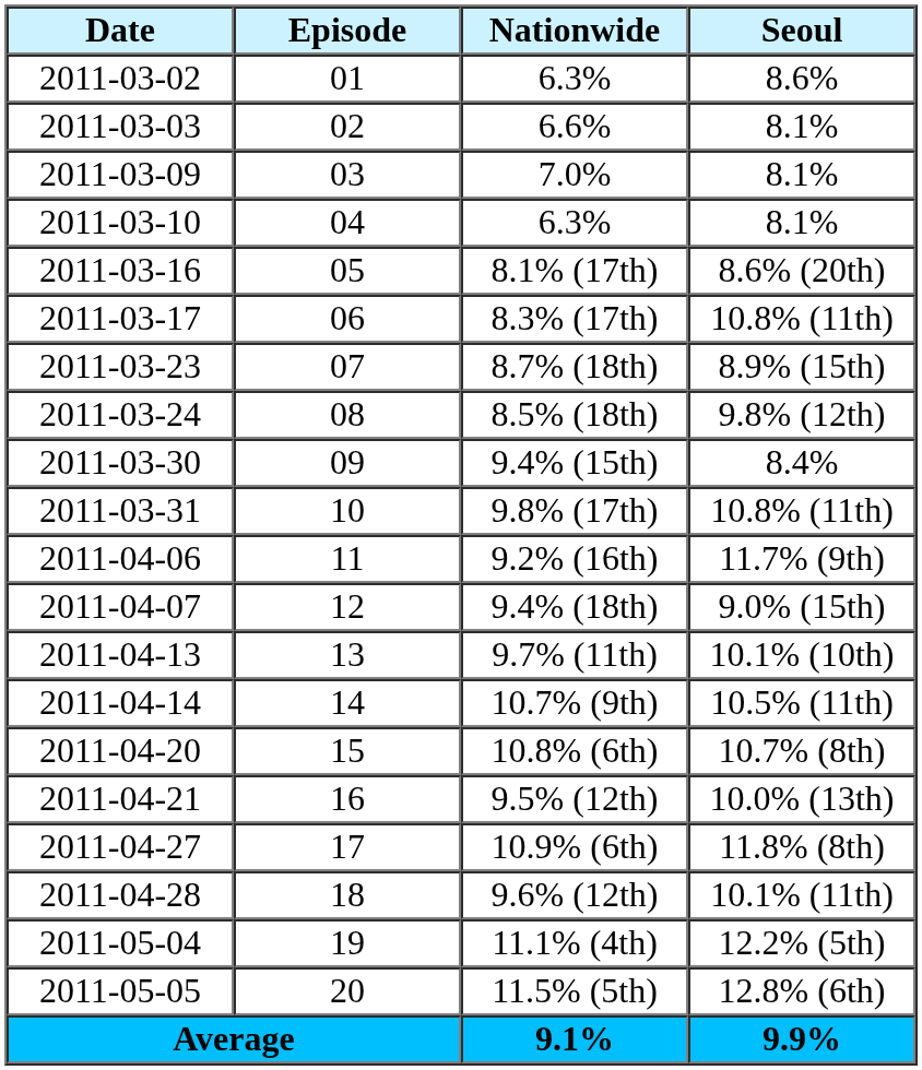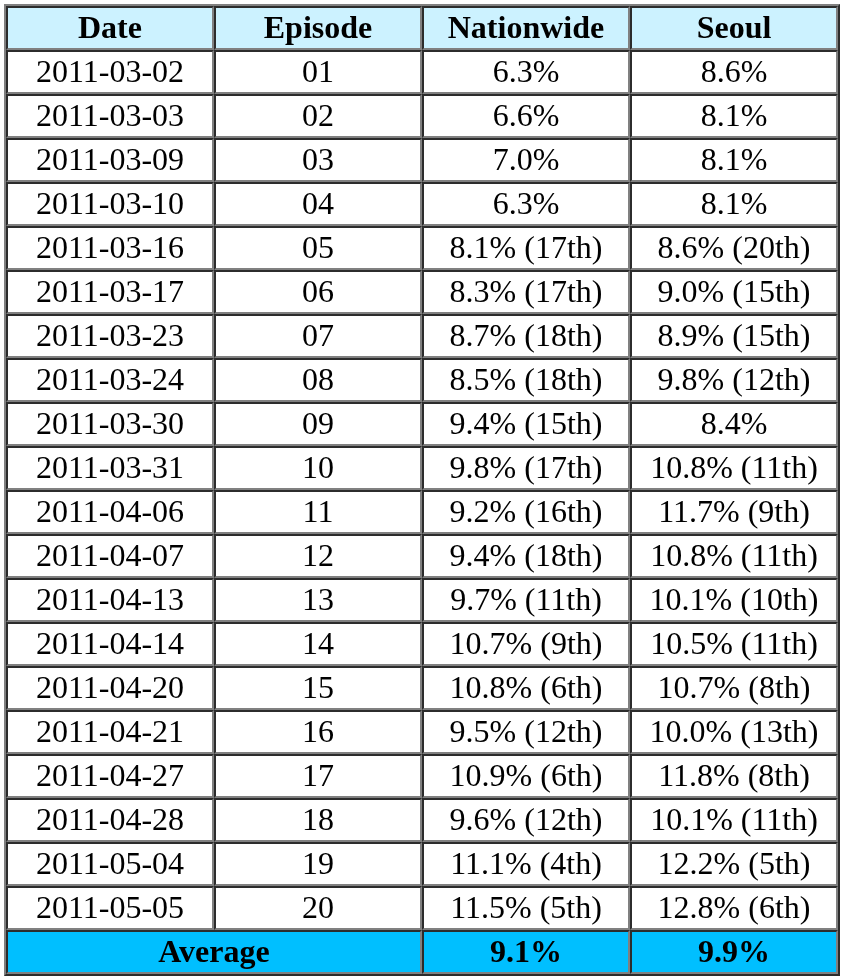8.3% (17th) | Seoul: 10.8% (11th) -> 9.0% (15th)
9.4% (18th) | Seoul: 9.0% (15th) -> 10.8% (11th)
